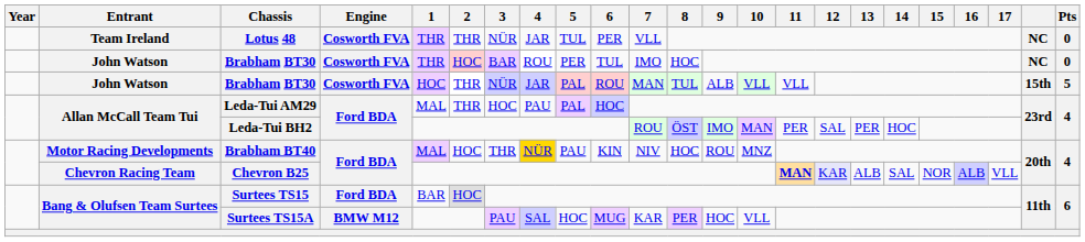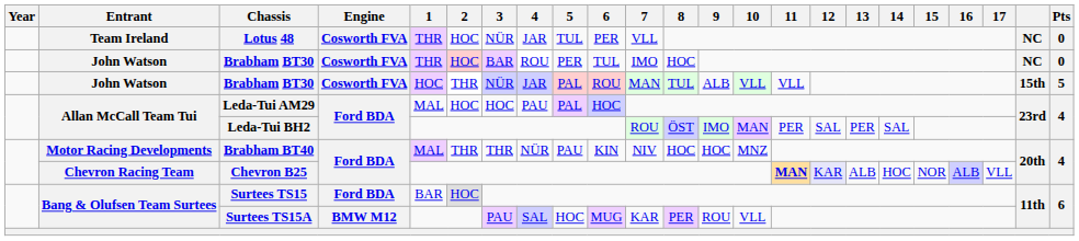Lotus 48 | 2: THR -> HOC
Leda-Tui AM29 | 2: THR -> HOC
Leda-Tui BH2 | 14: HOC -> SAL
Brabham BT40 | 2: HOC -> THR
Brabham BT40 | 4: gold background -> no background
Brabham BT40 | 9: ROU -> HOC
Chevron B25 | 14: SAL -> HOC
Surtees TS15A | 9: HOC -> ROU
